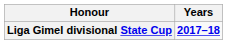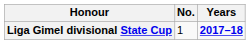+ column: No. | 1
